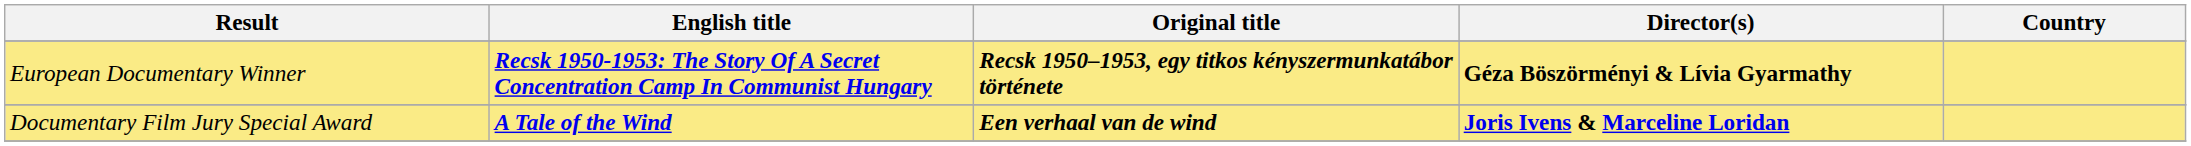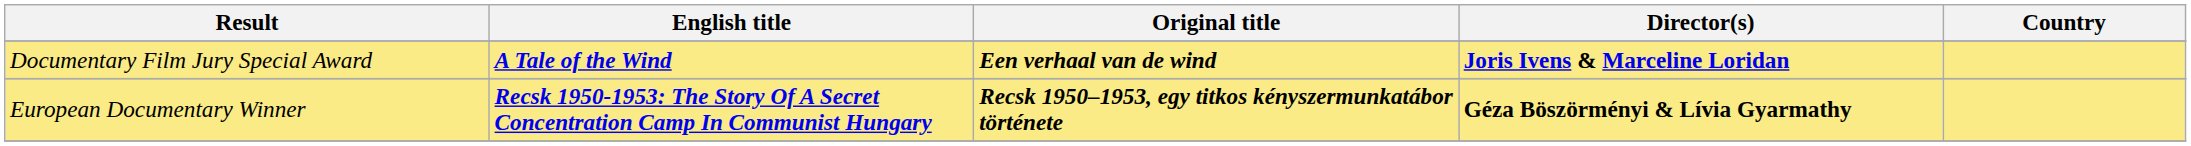rows swapped: European Documentary Winner <-> Documentary Film Jury Special Award
